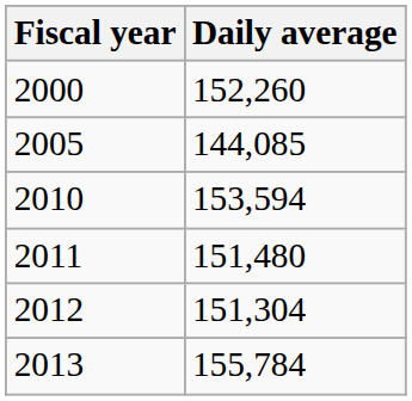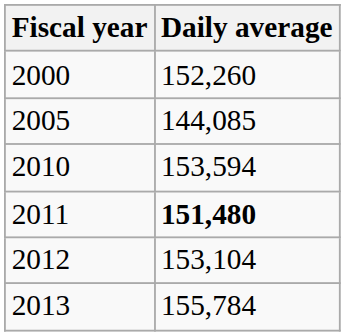2011 | Daily average: normal -> bold
2012 | Daily average: 151,304 -> 153,104
